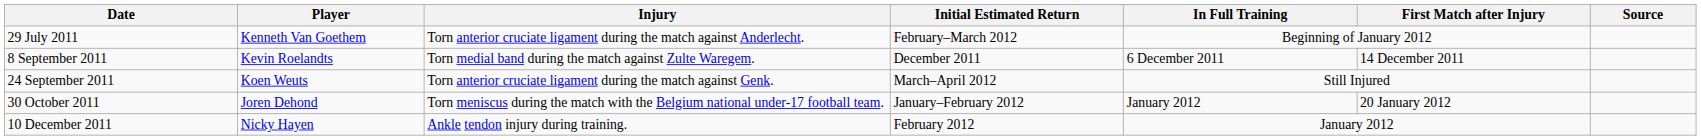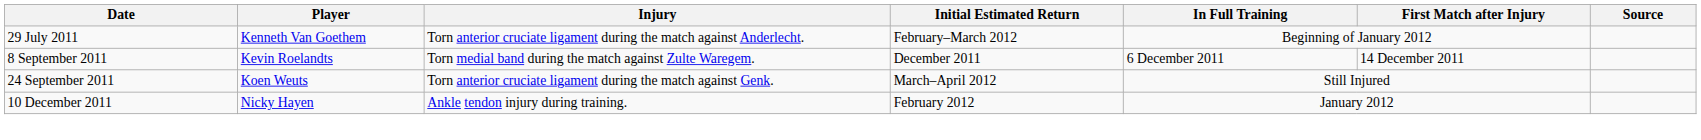- row: 30 October 2011 | Joren Dehond | Torn meniscus during the match with the Belgium national under-17 football team. | January–February 2012 | January 2012 | 20 January 2012
